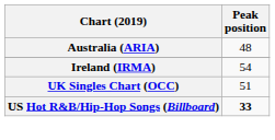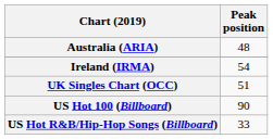+ row: US Hot 100 (Billboard) | 90
US Hot R&B/Hip-Hop Songs (Billboard) | Peak position: bold -> normal
